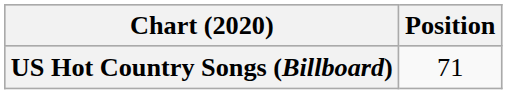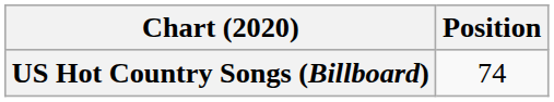US Hot Country Songs (Billboard) | Position: 71 -> 74
